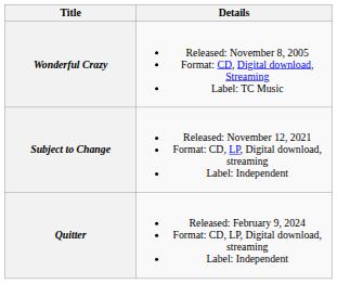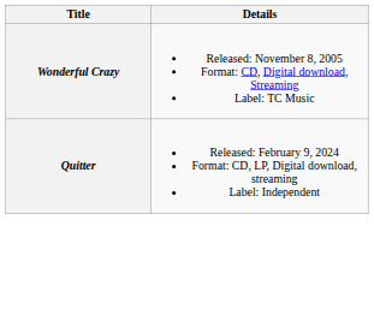- row: Subject to Change | Released: November 12, 2021 Format: CD, LP, Digital download, streaming Label: Independent
